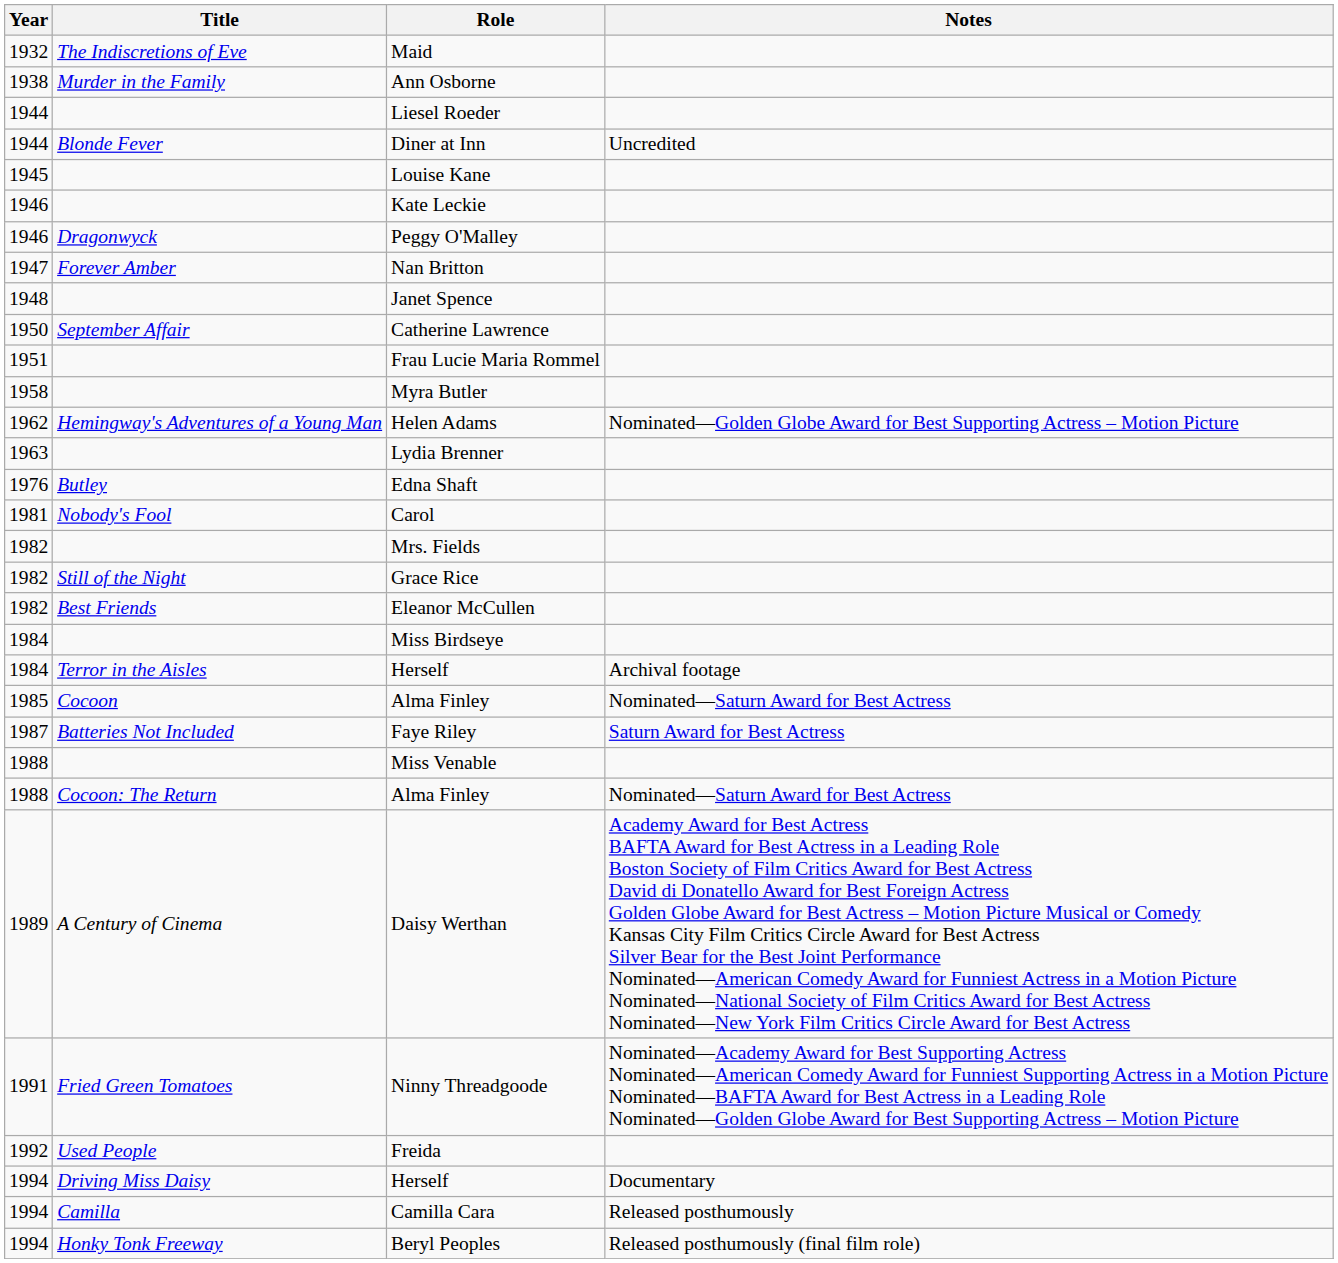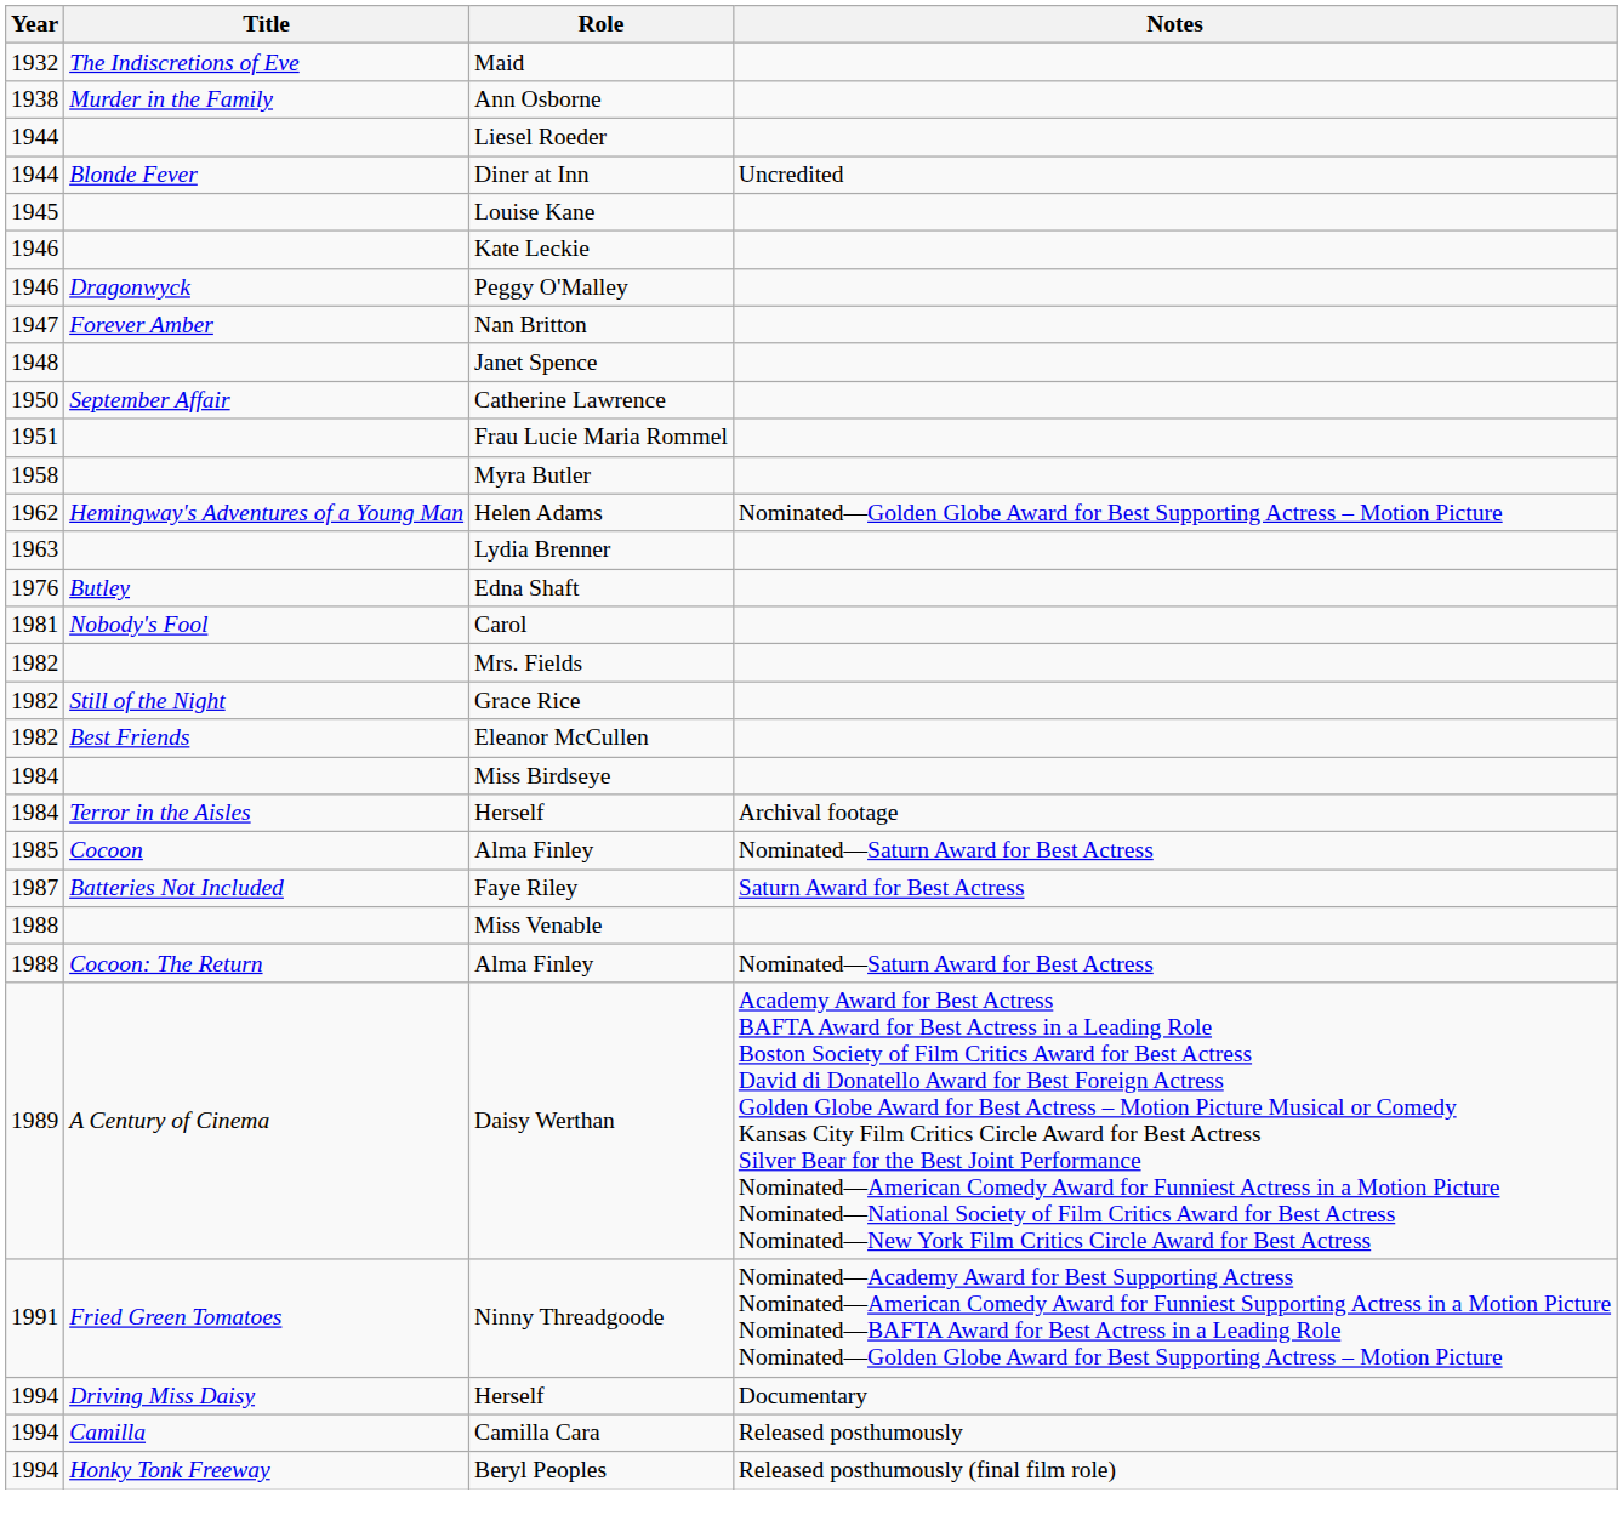- row: 1992 | Used People | Freida
